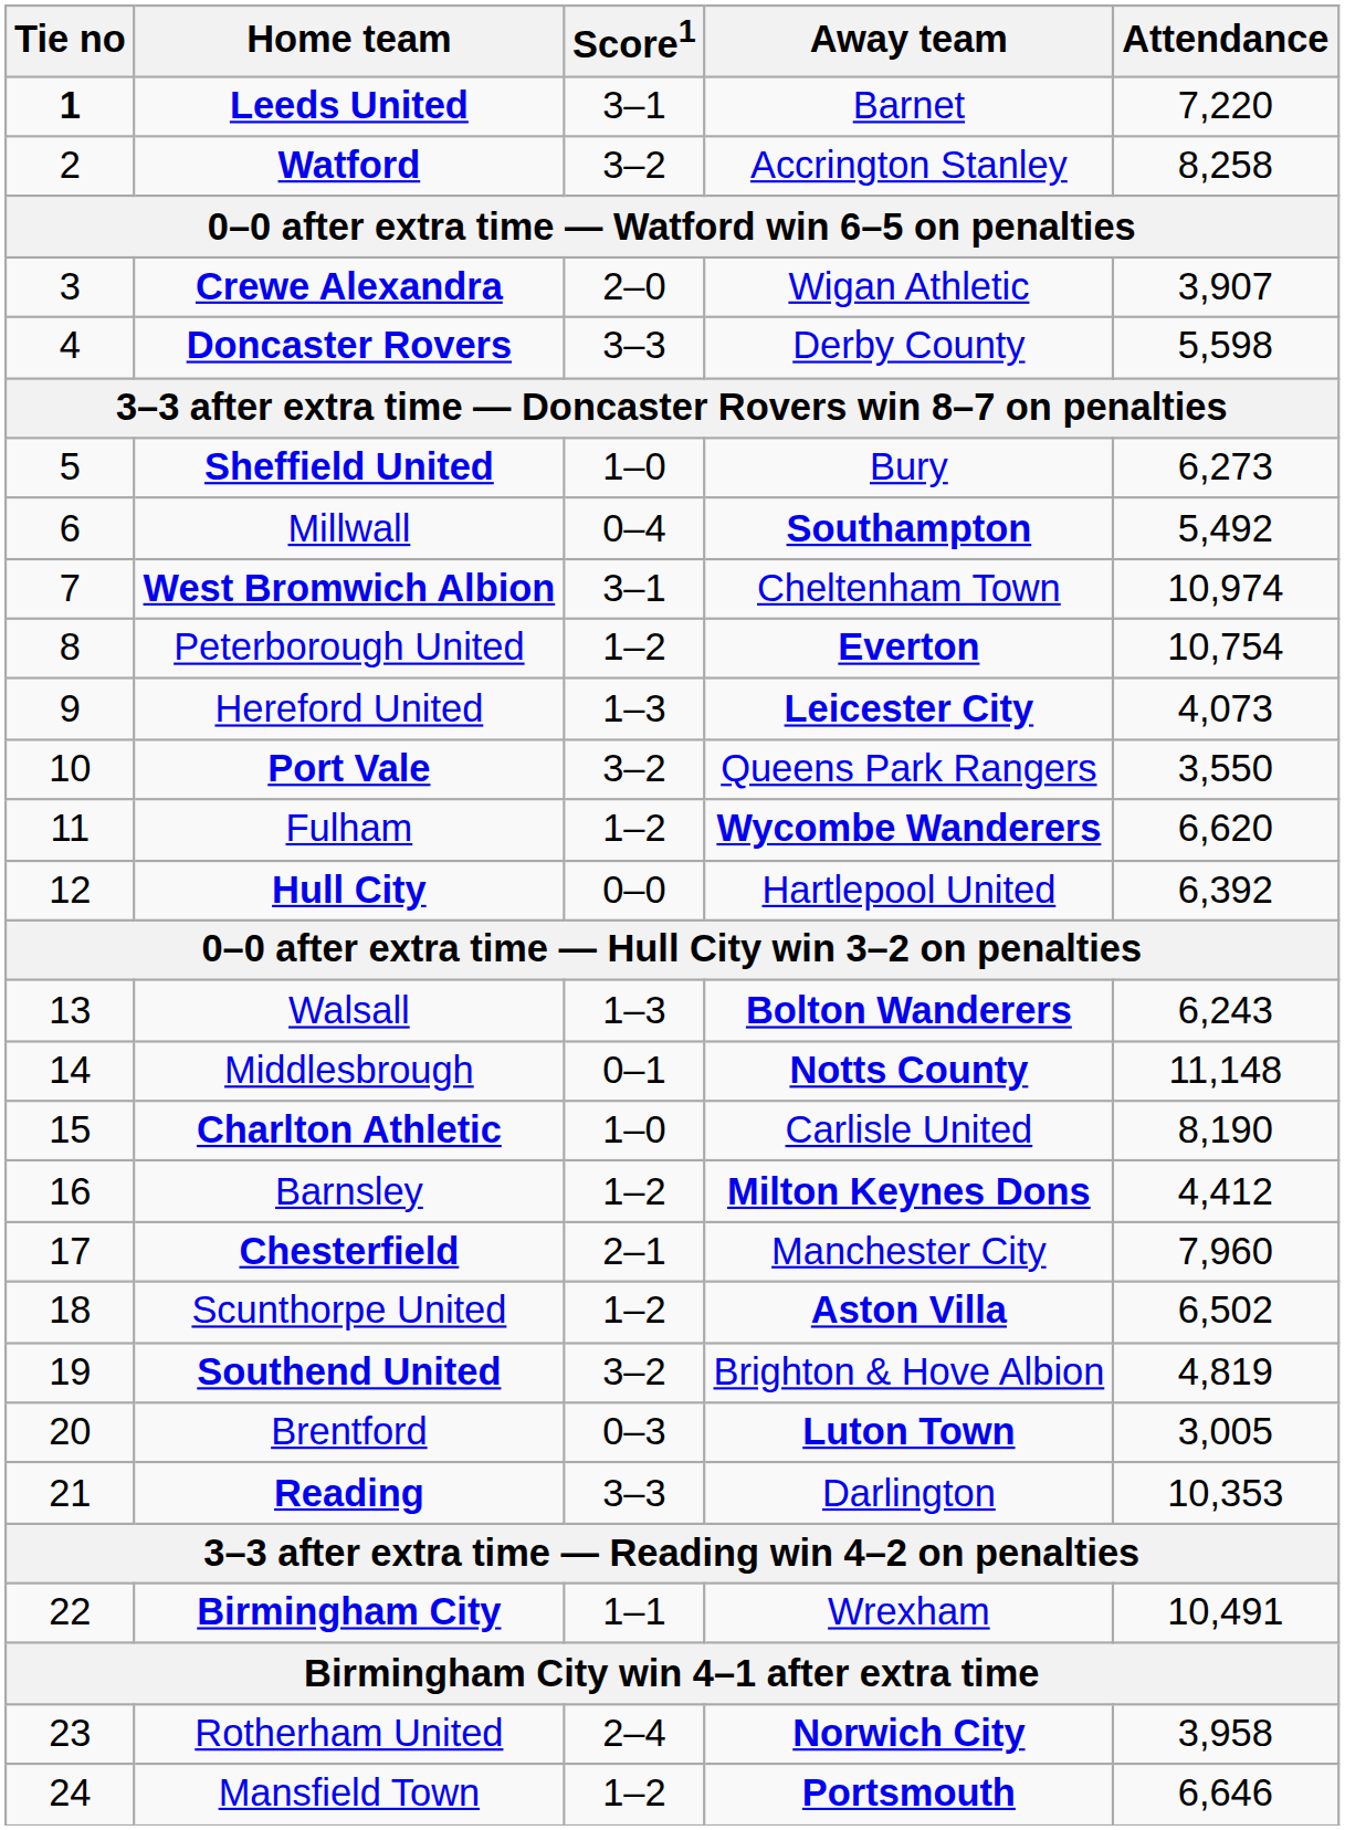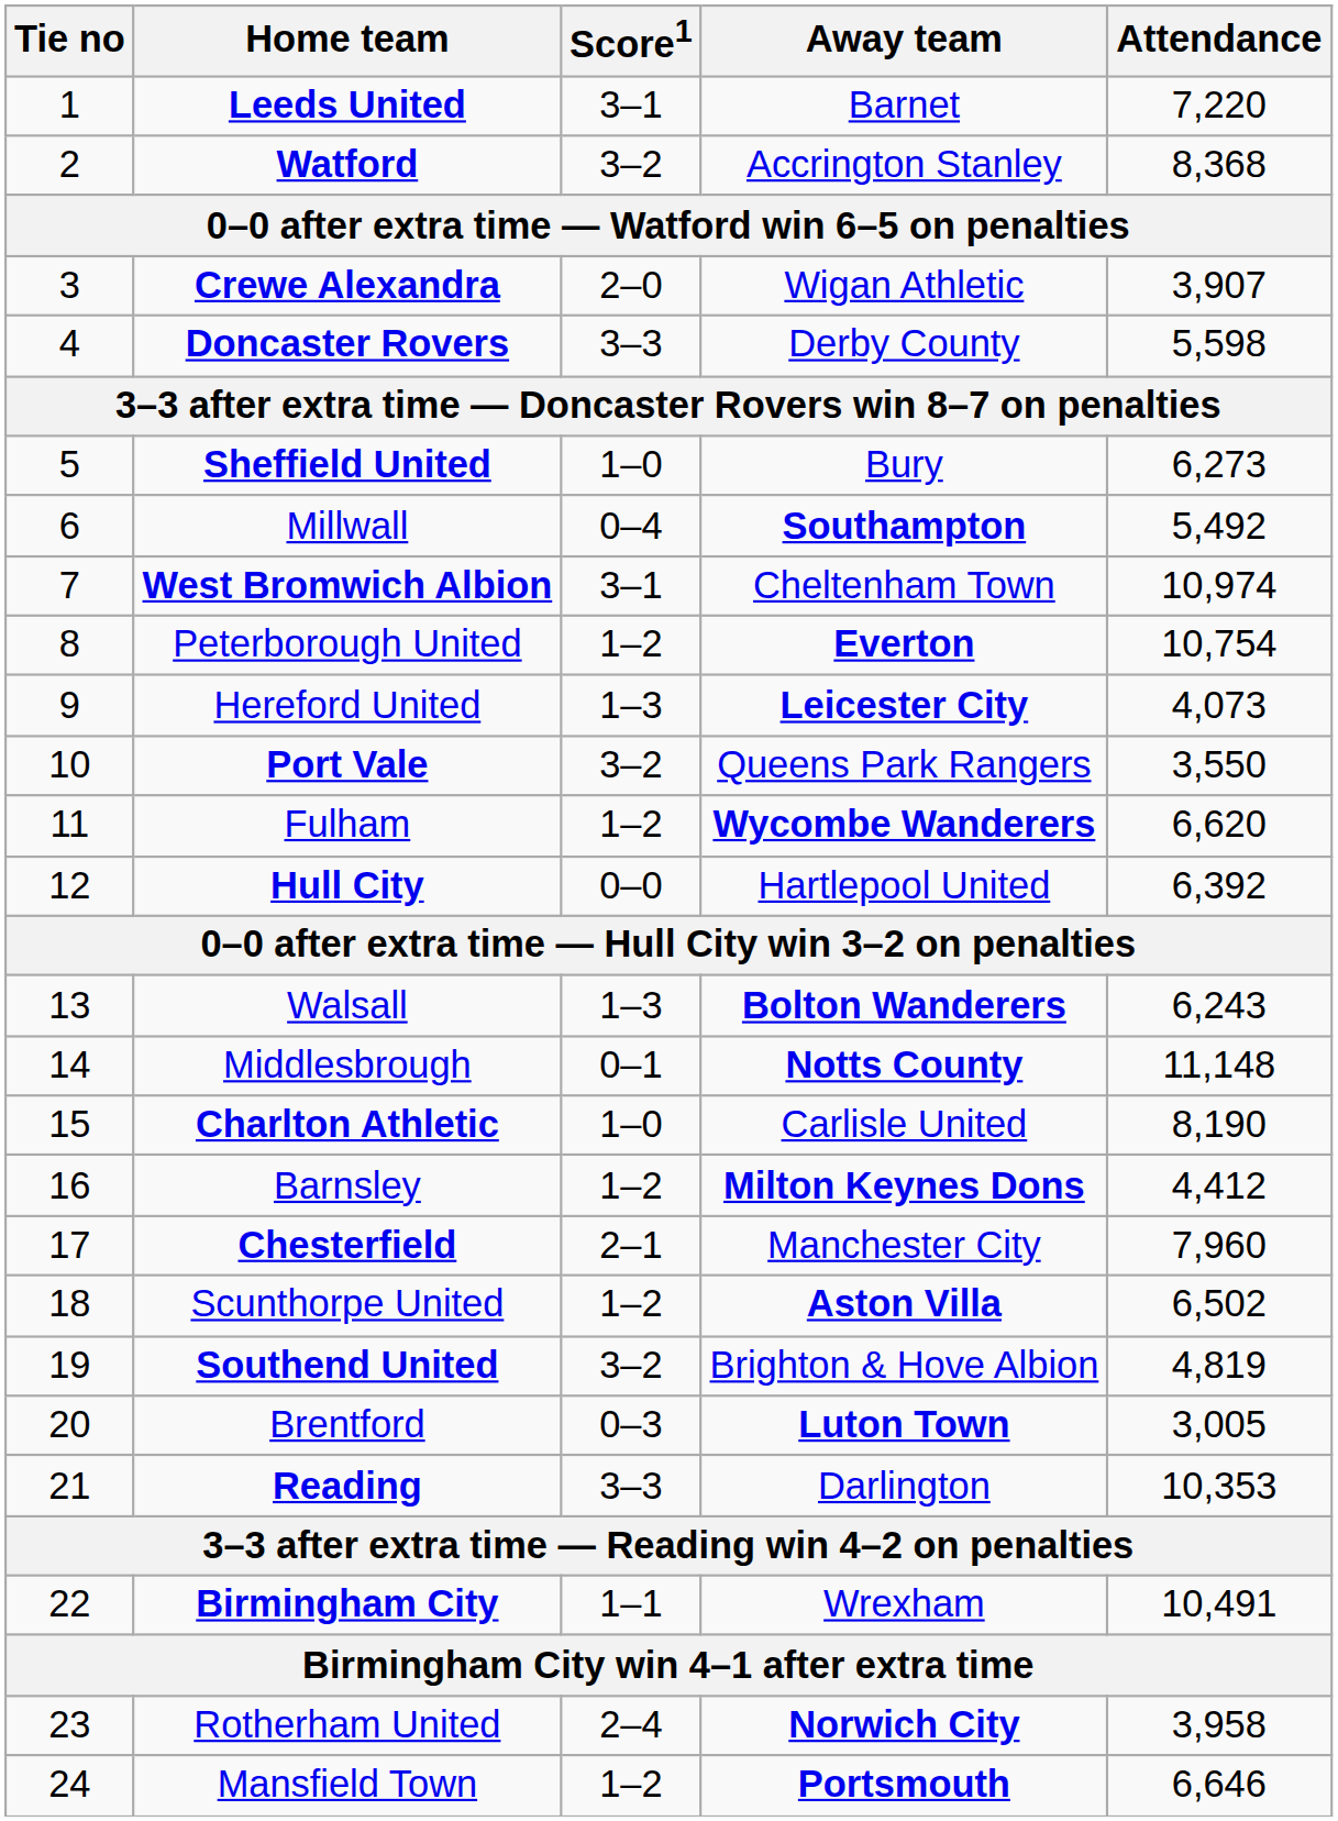Leeds United | Tie no: bold -> normal
Watford | Attendance: 8,258 -> 8,368
